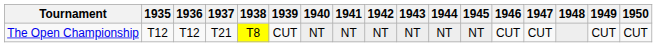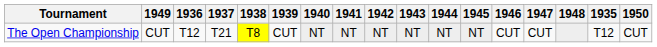columns swapped: 1935 <-> 1949
